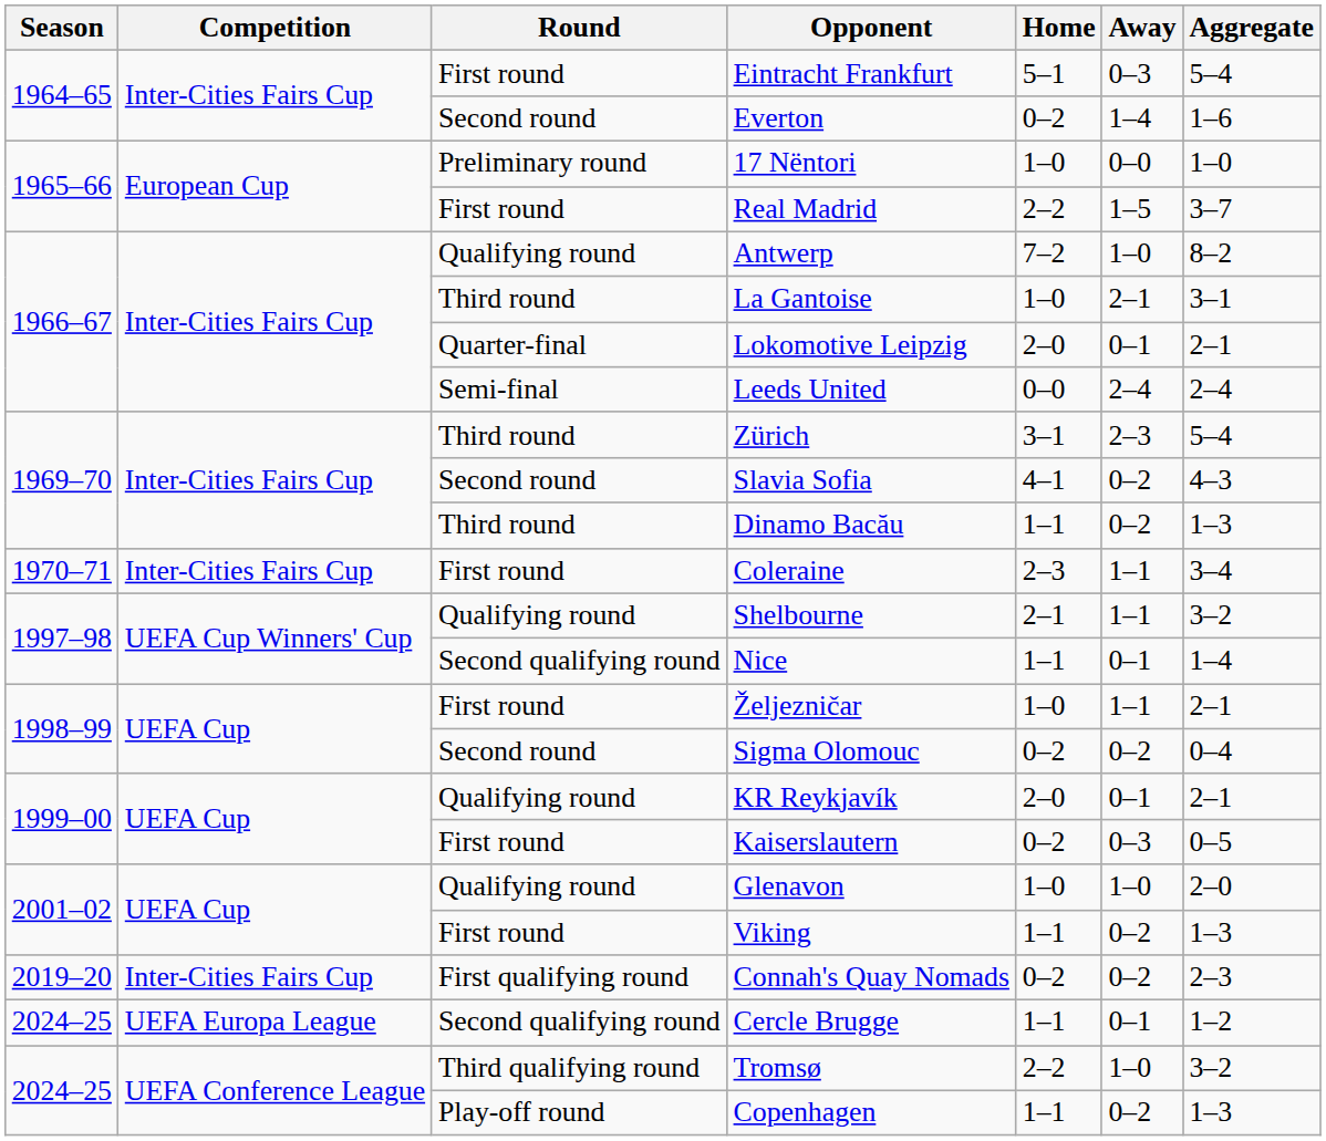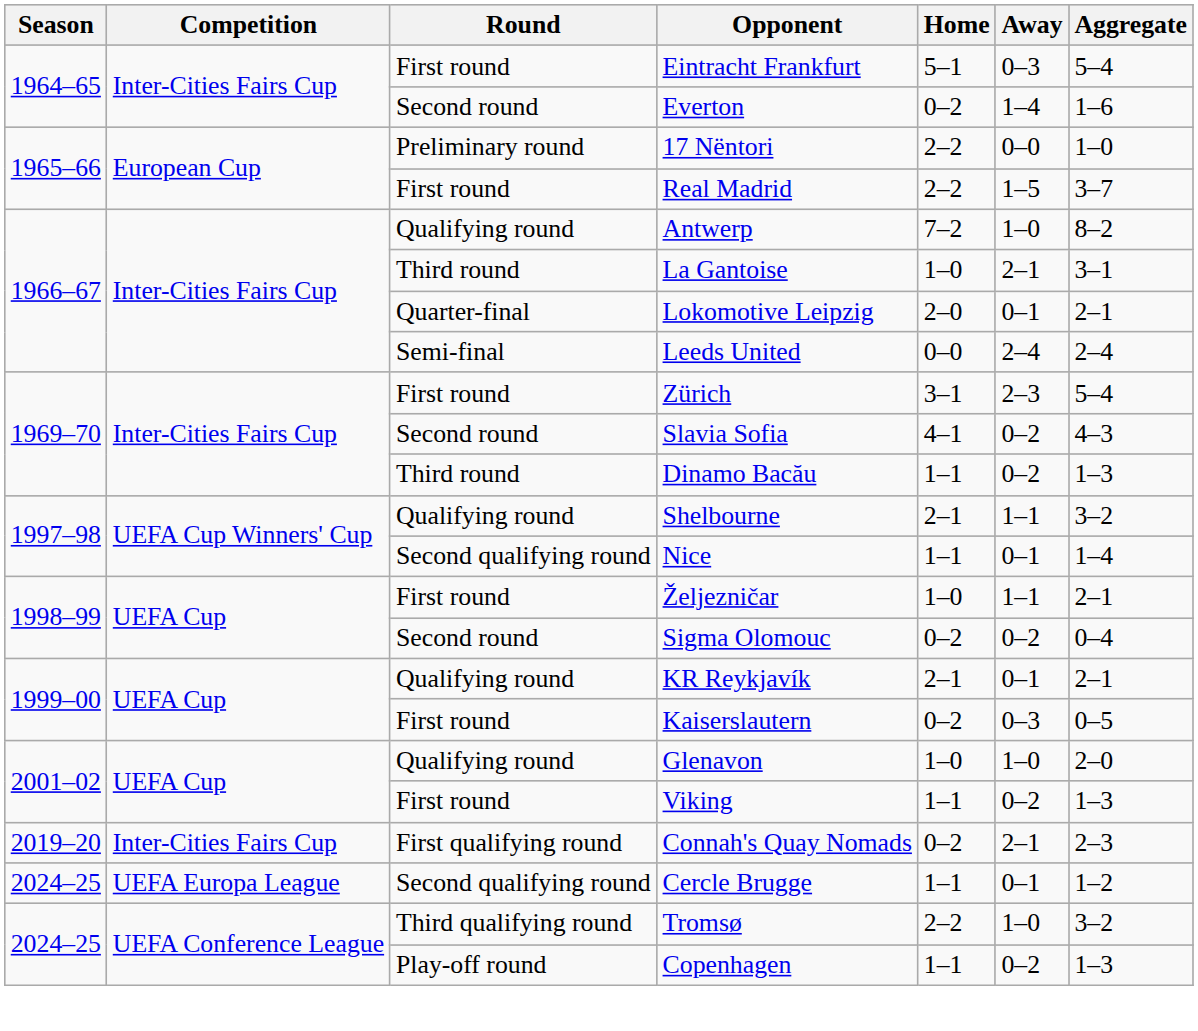17 Nëntori | Home: 1–0 -> 2–2
Zürich | Round: Third round -> First round
- row: 1970–71 | Inter-Cities Fairs Cup | First round | Coleraine | 2–3 | 1–1 | 3–4
KR Reykjavík | Home: 2–0 -> 2–1
Connah's Quay Nomads | Away: 0–2 -> 2–1
